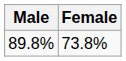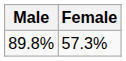89.8% | Female: 73.8% -> 57.3%
